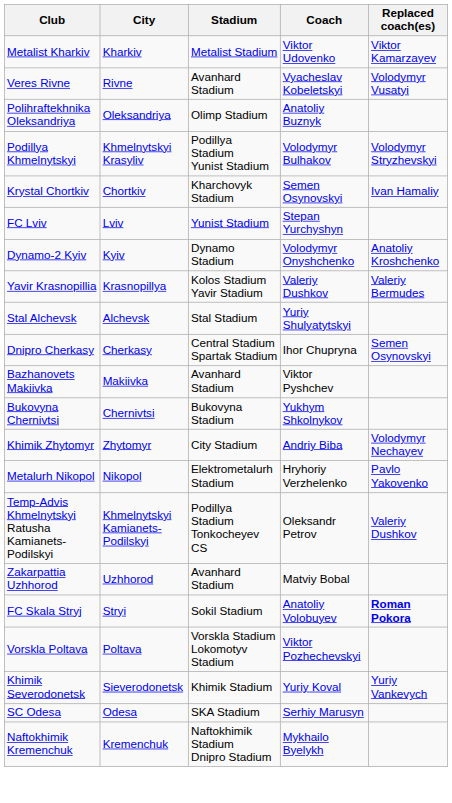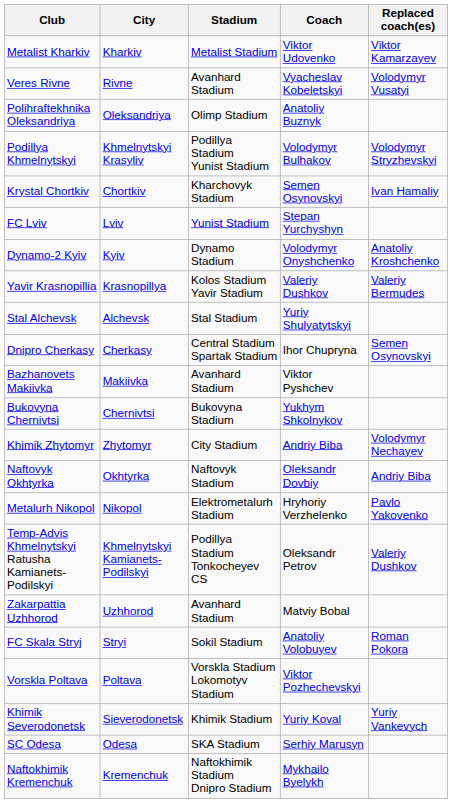+ row: Naftovyk Okhtyrka | Okhtyrka | Naftovyk Stadium | Oleksandr Dovbiy | Andriy Biba
FC Skala Stryj | Replaced coach(es): bold -> normal
